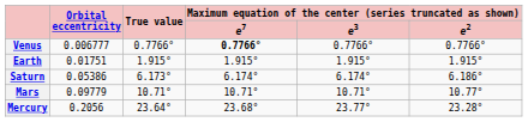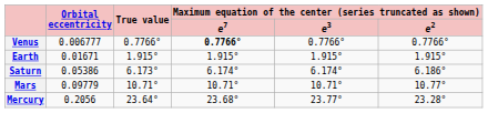Earth | Orbital eccentricity: 0.01751 -> 0.01671
